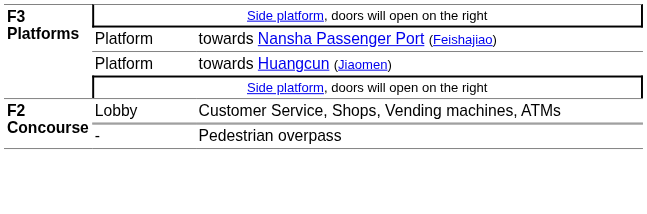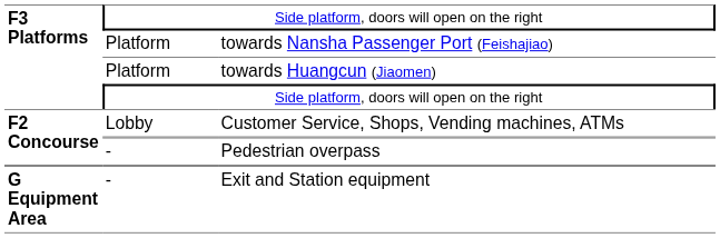+ row: G Equipment Area | - | Exit and Station equipment
